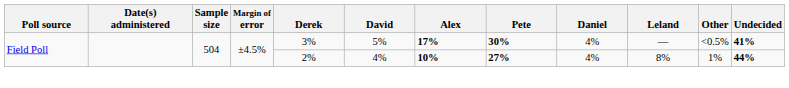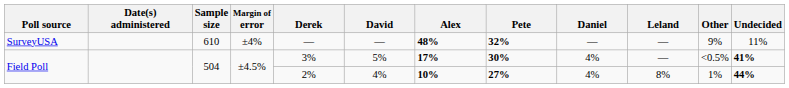+ row: SurveyUSA | 610 | ±4% | — | — | 48% | 32% | — | — | 9% | 11%
